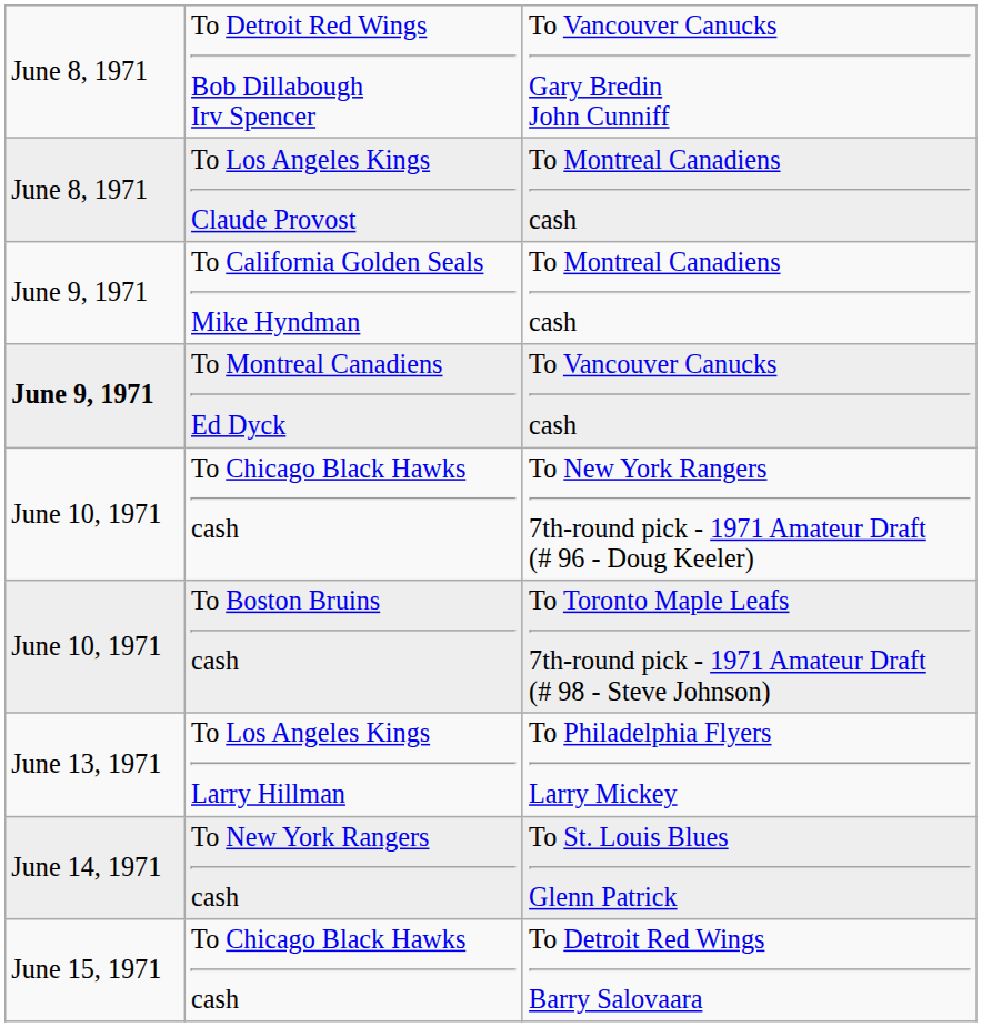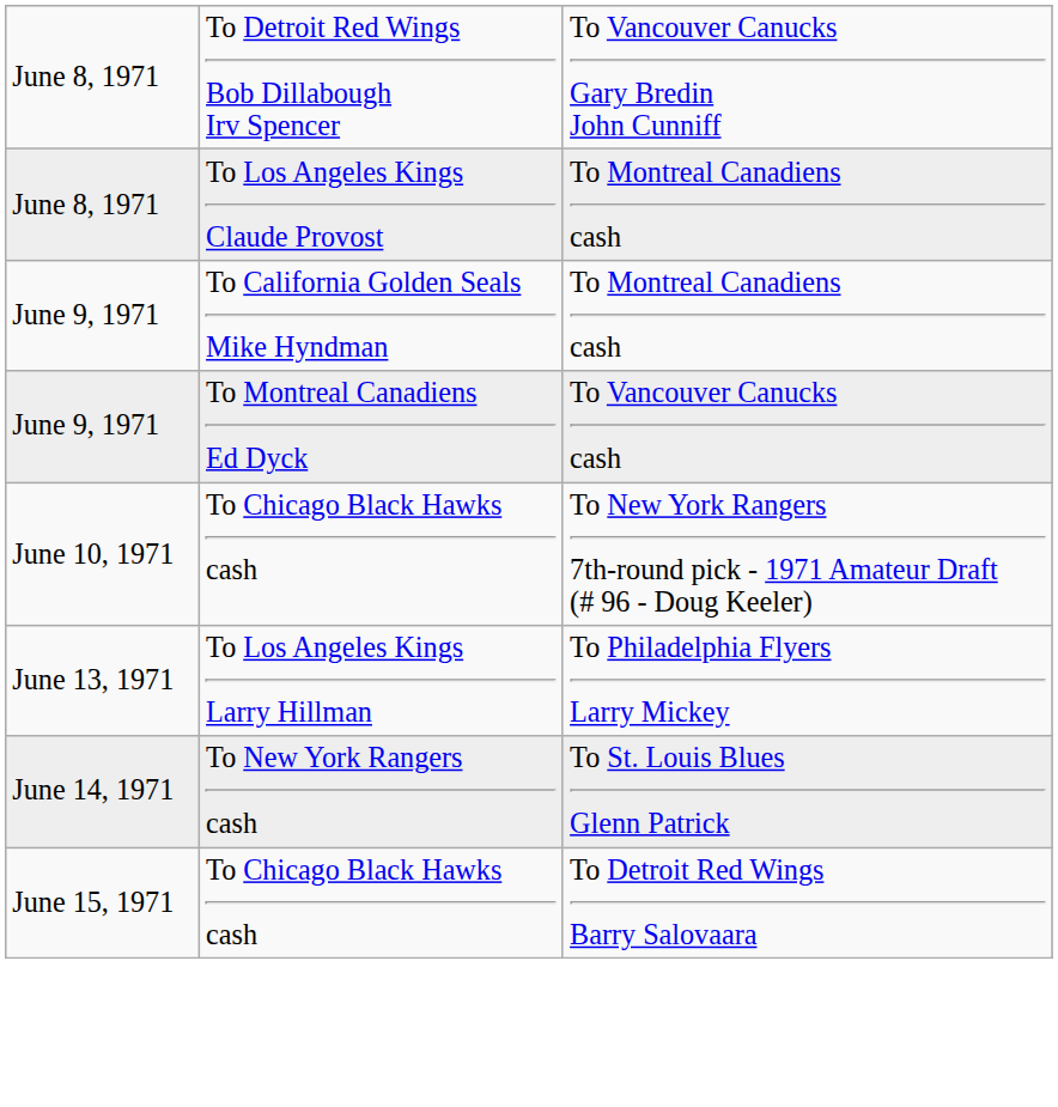To Montreal Canadiens Ed Dyck | column 1: bold -> normal
- row: June 10, 1971 | To Boston Bruins cash | To Toronto Maple Leafs 7th-round pick - 1971 Amateur Draft (# 98 - Steve Johnson)
